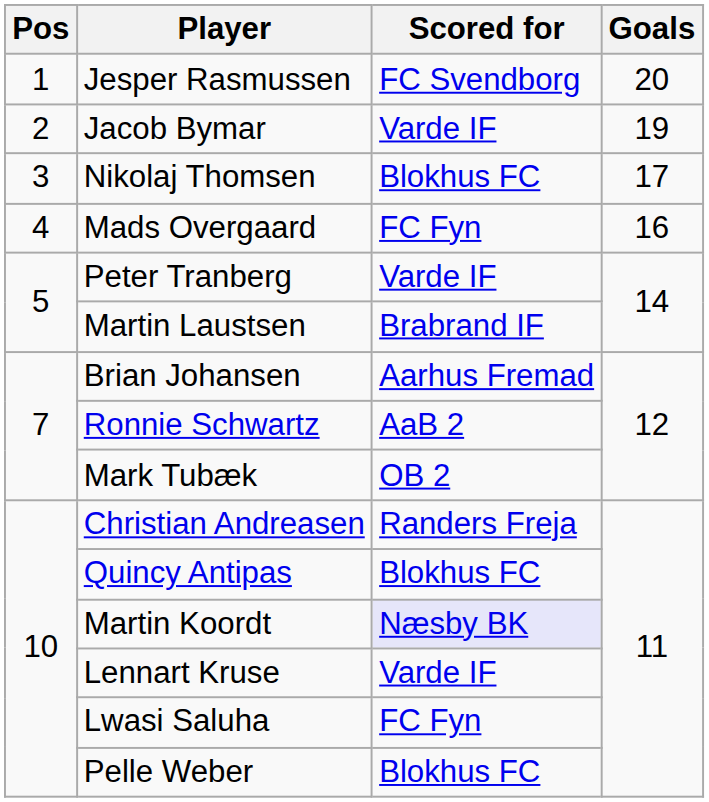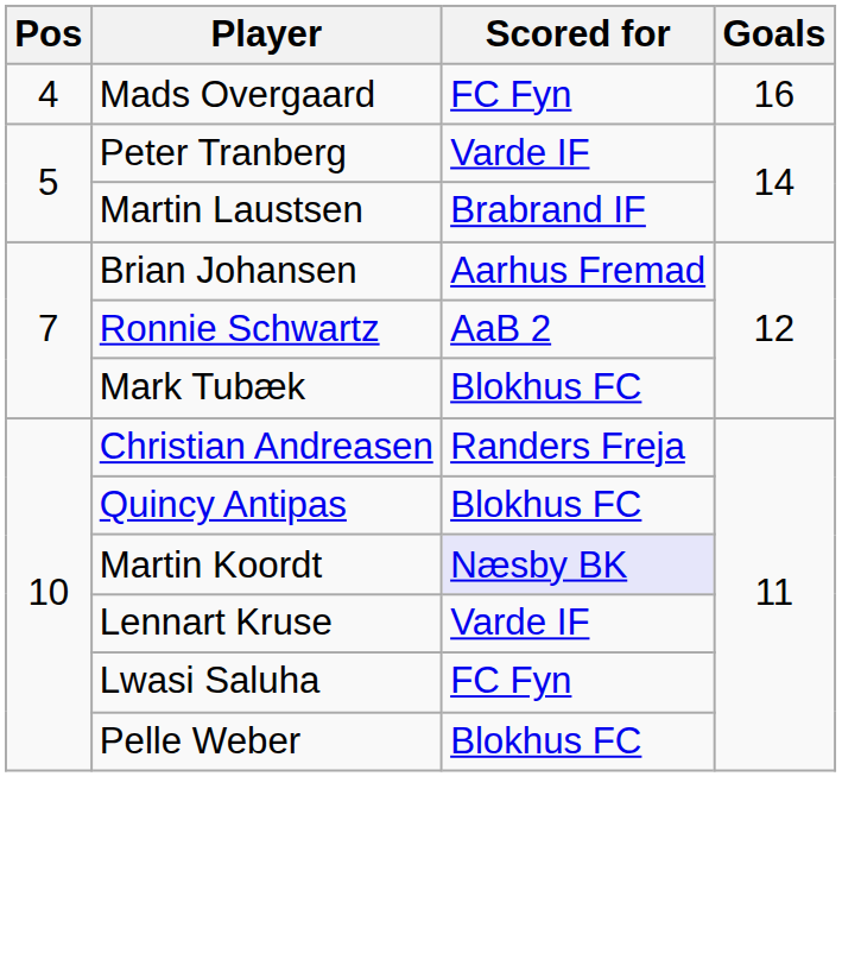- row: 1 | Jesper Rasmussen | FC Svendborg | 20
- row: 2 | Jacob Bymar | Varde IF | 19
- row: 3 | Nikolaj Thomsen | Blokhus FC | 17
Mark Tubæk | Scored for: OB 2 -> Blokhus FC
